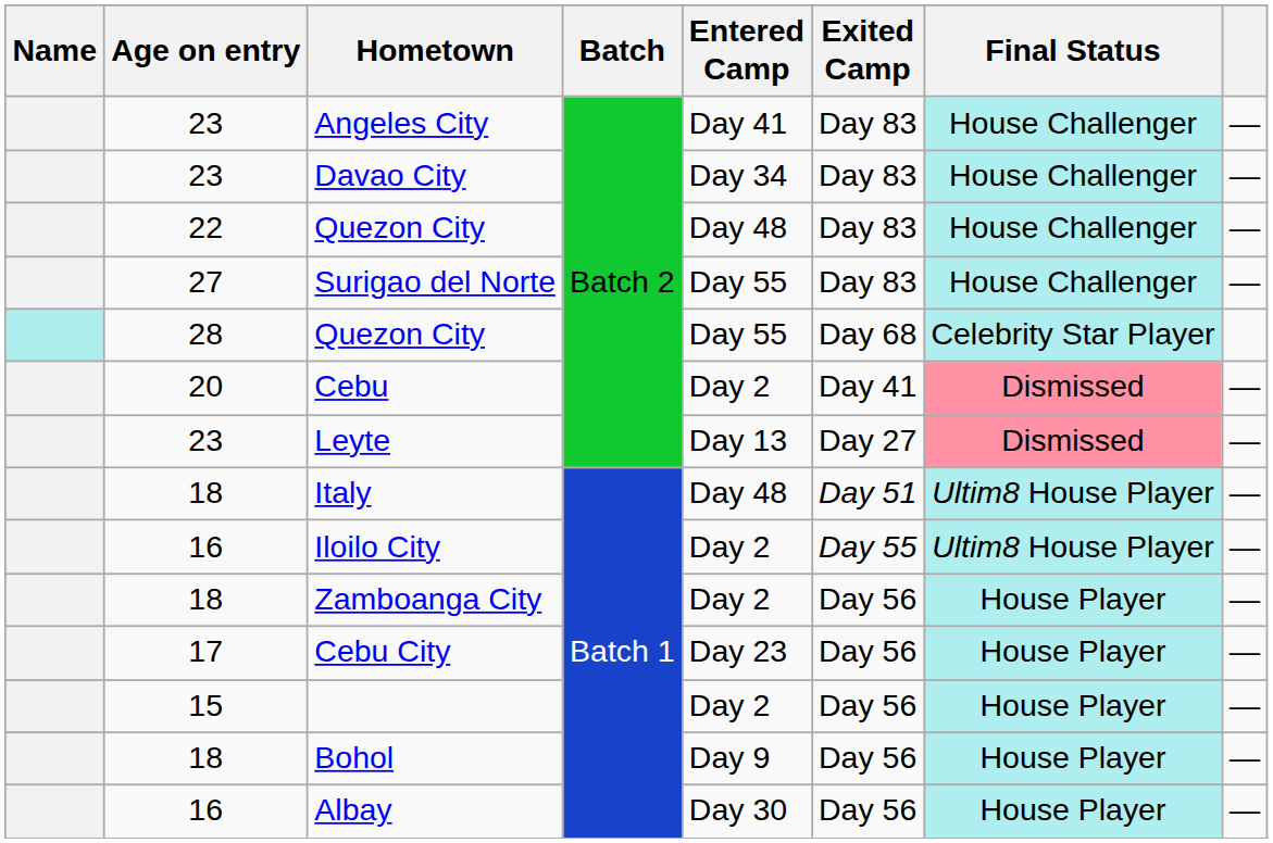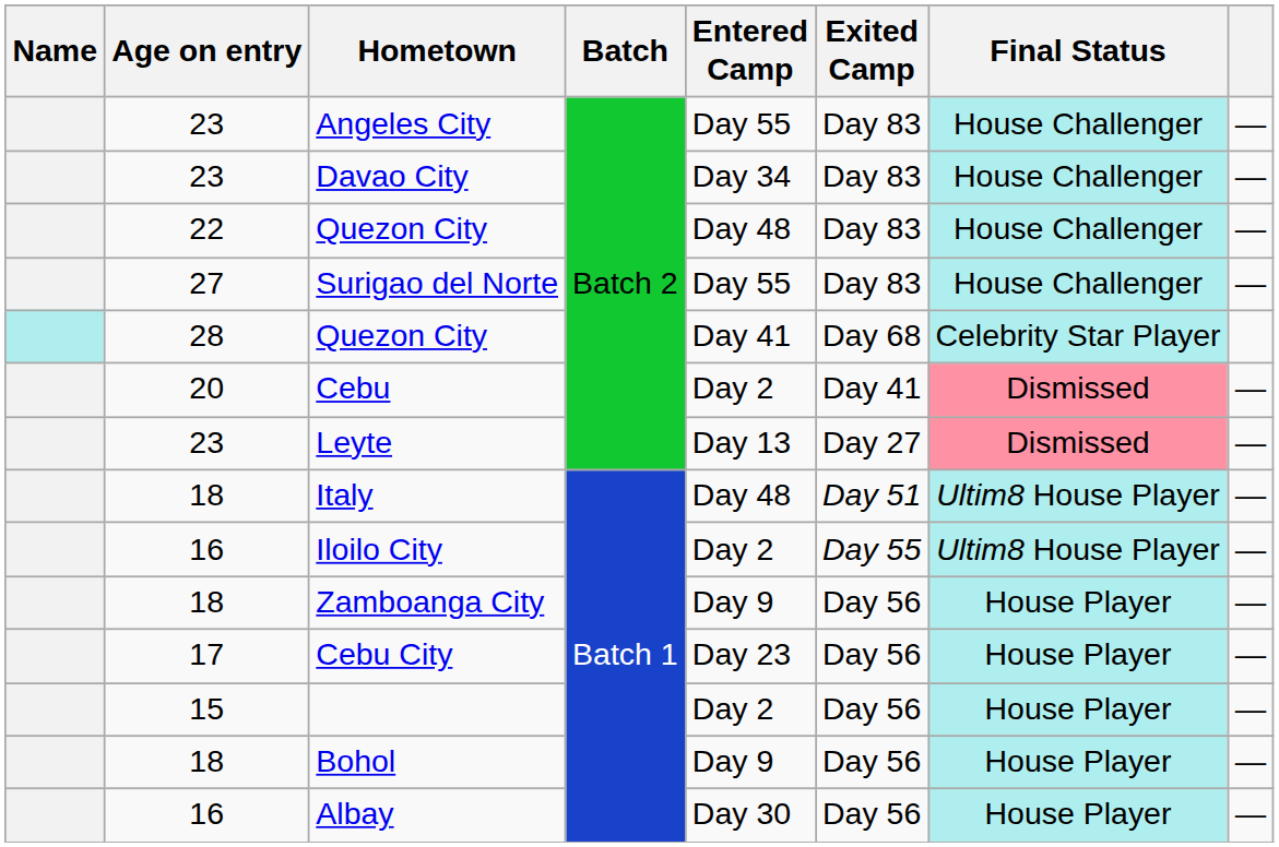Angeles City | Entered Camp: Day 41 -> Day 55
28 / Quezon City | Entered Camp: Day 55 -> Day 41
Zamboanga City | Entered Camp: Day 2 -> Day 9
